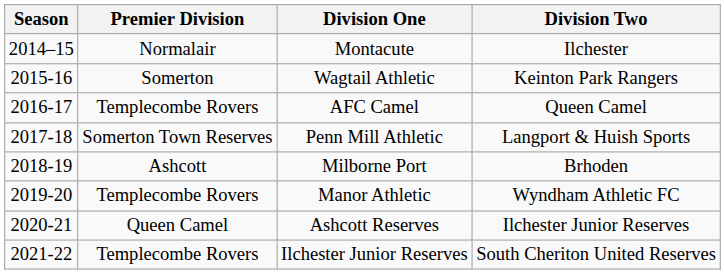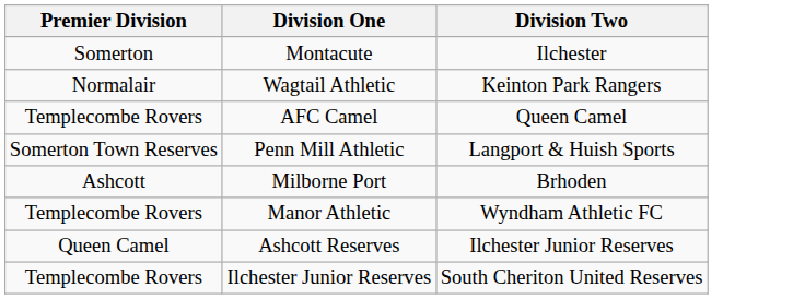- column: Season | 2014–15 | 2015-16 | 2016-17 | 2017-18 | 2018-19 | 2019-20 | 2020-21 | 2021-22
Montacute | Premier Division: Normalair -> Somerton
Wagtail Athletic | Premier Division: Somerton -> Normalair
